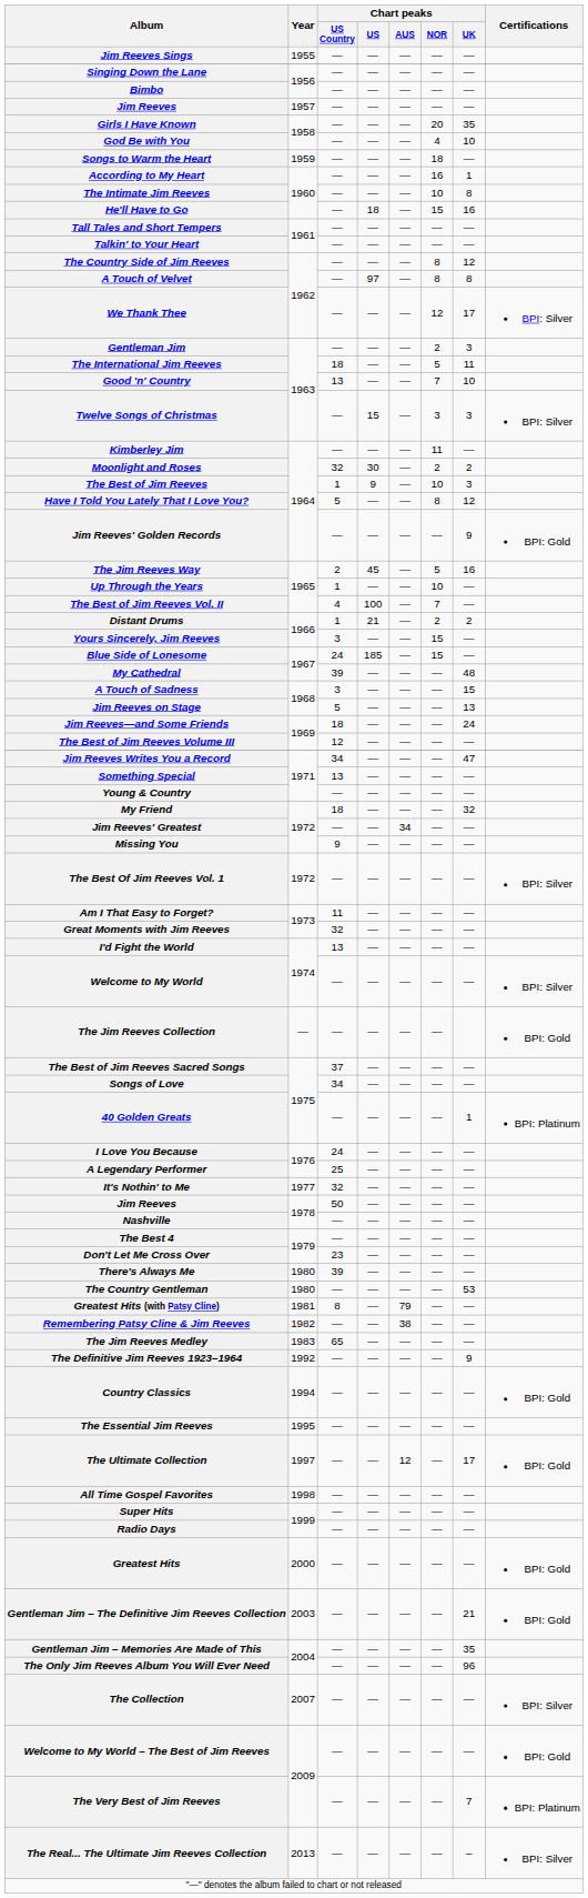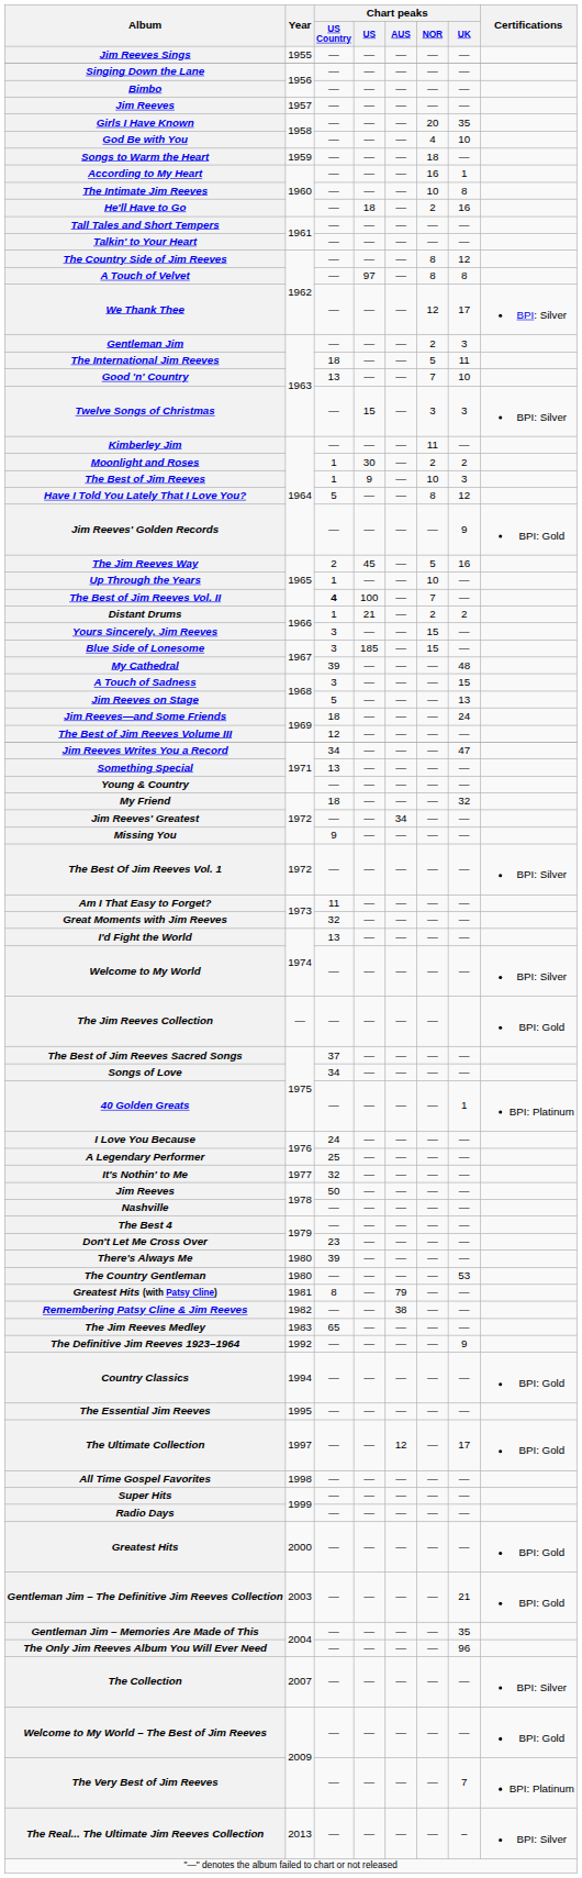He'll Have to Go | Chart peaks / NOR: 15 -> 2
Moonlight and Roses | Chart peaks / US Country: 32 -> 1
The Best of Jim Reeves Vol. II | Chart peaks / US Country: normal -> bold
Blue Side of Lonesome | Chart peaks / US Country: 24 -> 3
